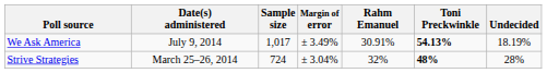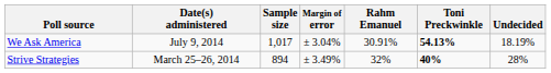We Ask America | Margin of error: ± 3.49% -> ± 3.04%
Strive Strategies | Sample size: 724 -> 894
Strive Strategies | Margin of error: ± 3.04% -> ± 3.49%
Strive Strategies | Toni Preckwinkle: 48% -> 40%
